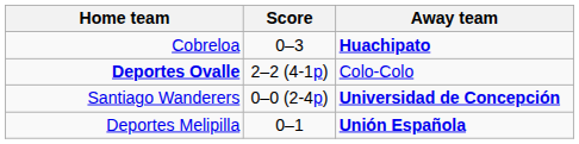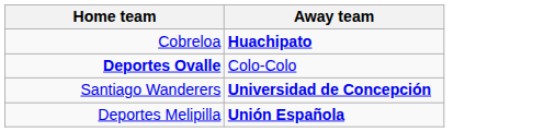- column: Score | 0–3 | 2–2 (4-1p) | 0–0 (2-4p) | 0–1
